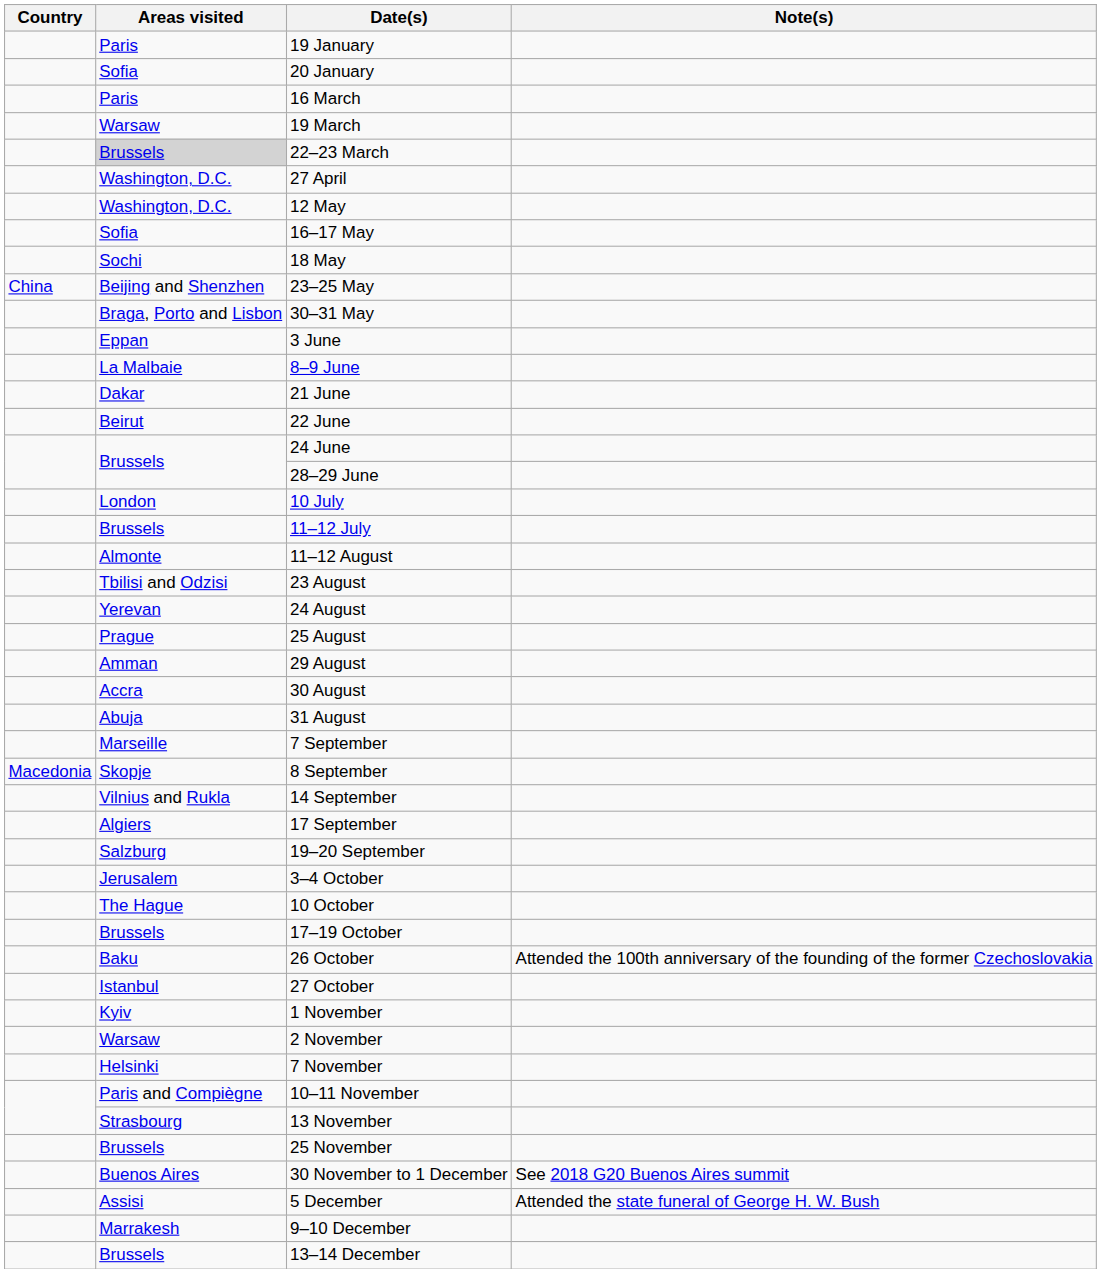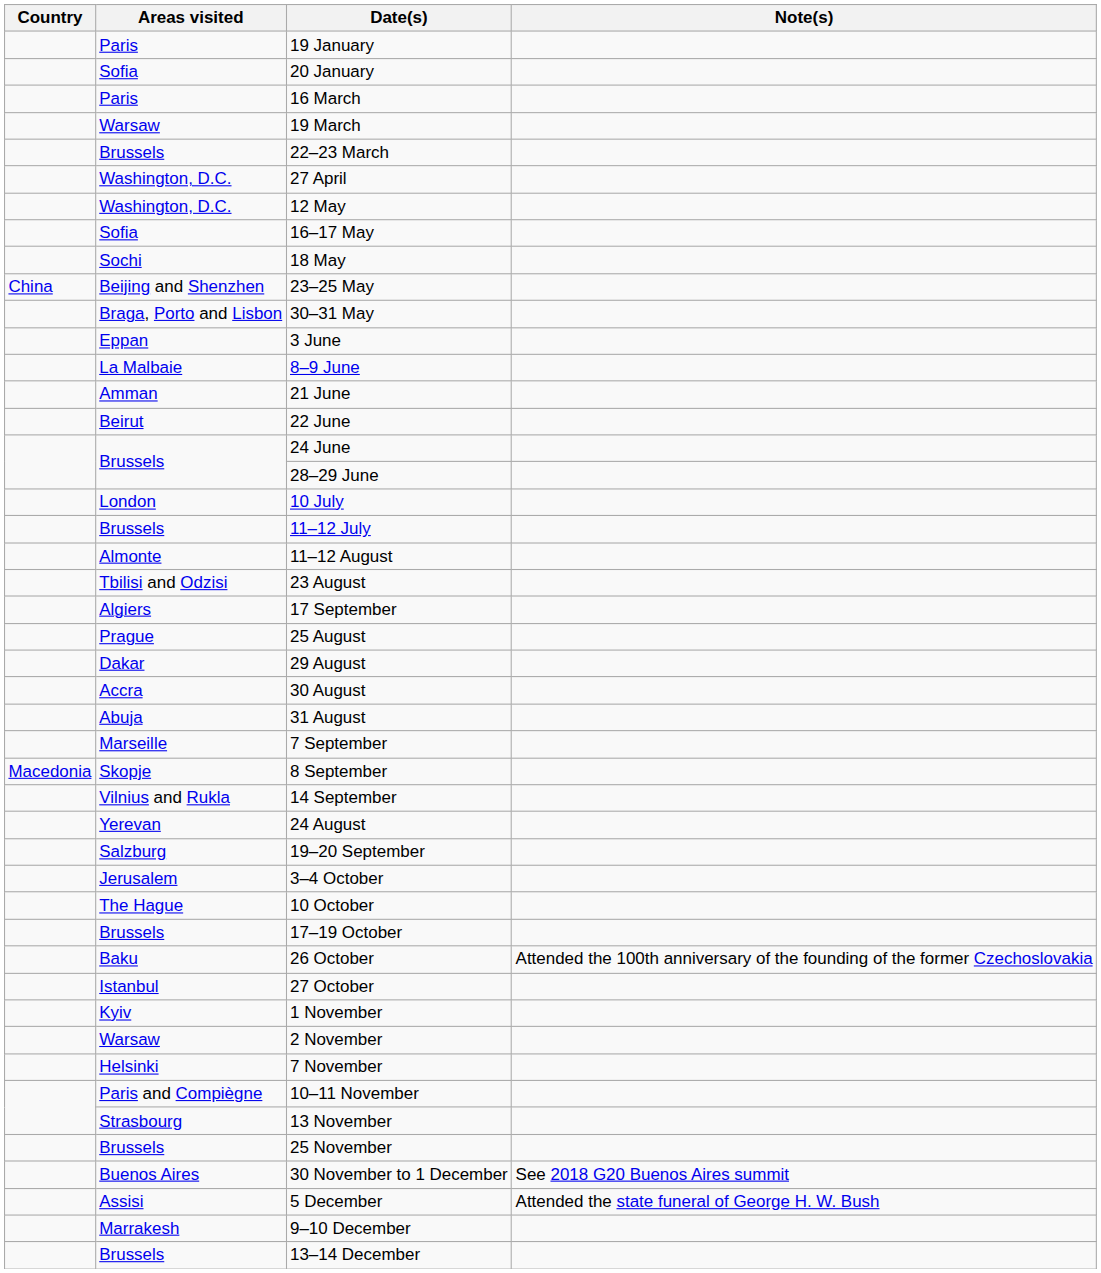22–23 March | Areas visited: lightgrey background -> no background
21 June | Areas visited: Dakar -> Amman
rows swapped: 24 August <-> 17 September
29 August | Areas visited: Amman -> Dakar
